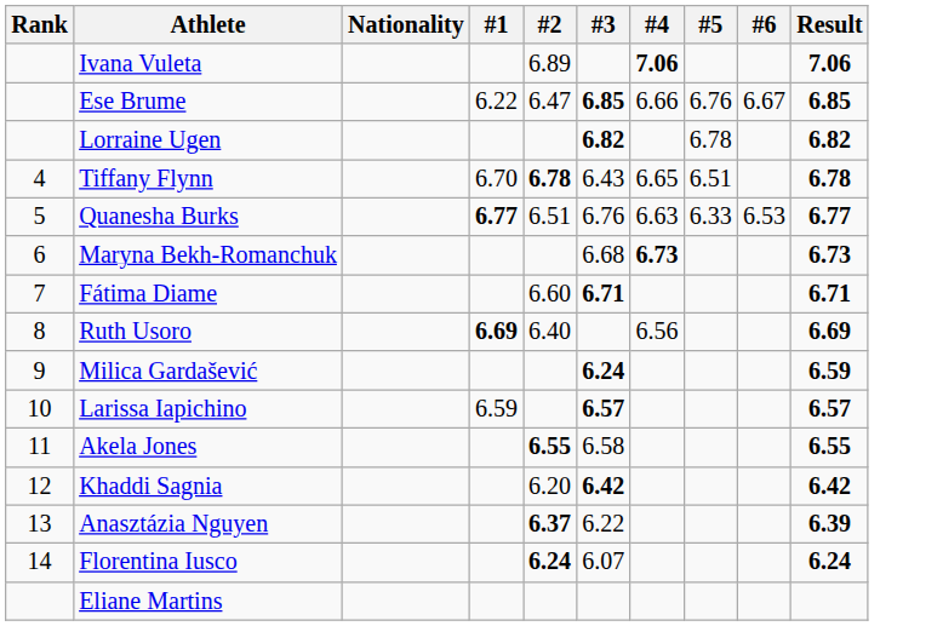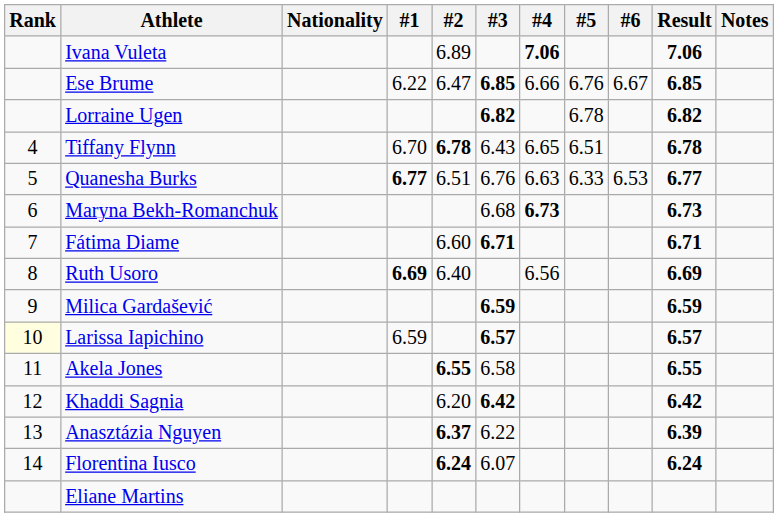+ column: Notes
Milica Gardašević | #3: 6.24 -> 6.59
Larissa Iapichino | Rank: no background -> lightyellow background
